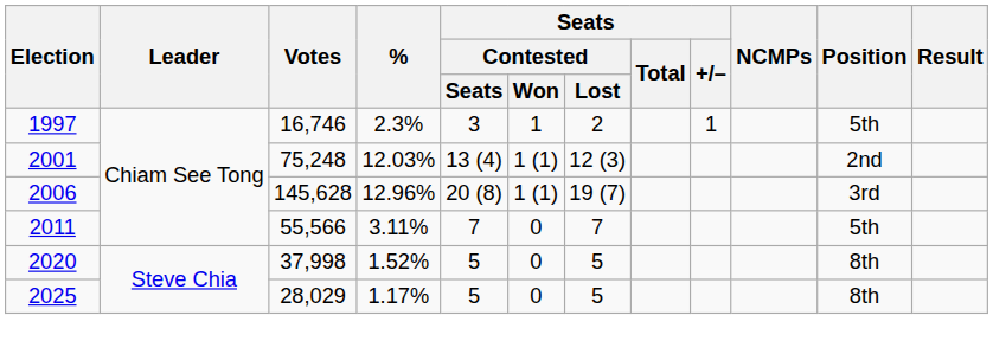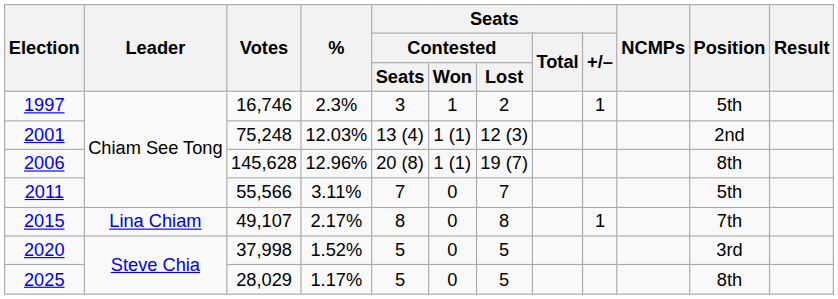2006 | Position: 3rd -> 8th
+ row: 2015 | Lina Chiam | 49,107 | 2.17% | 8 | 0 | 8 | 1 | 7th
2020 | Position: 8th -> 3rd
